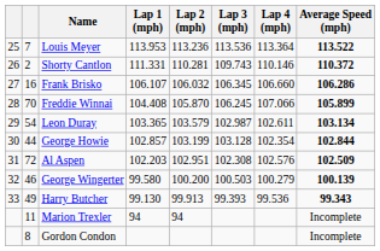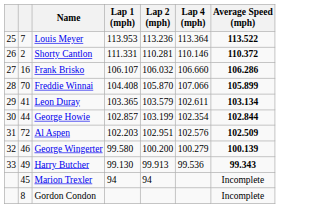- column: Lap 3 (mph) | 113.536 | 109.743 | 106.345 | 106.245 | 102.987 | 103.128 | 102.308 | 100.503 | 99.393
Leon Duray | column 2: 54 -> 41
Marion Trexler | column 2: 11 -> 45
